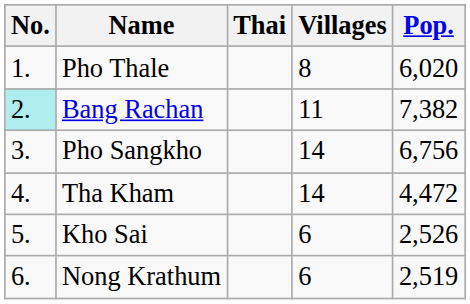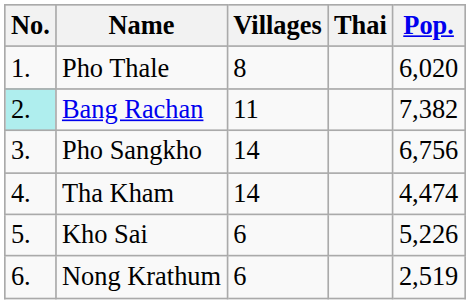columns swapped: Thai <-> Villages
Tha Kham | Pop.: 4,472 -> 4,474
Kho Sai | Pop.: 2,526 -> 5,226
